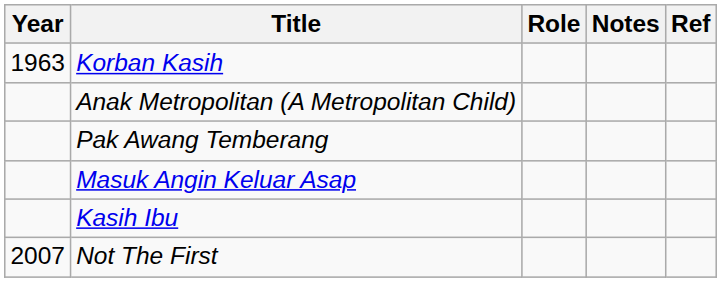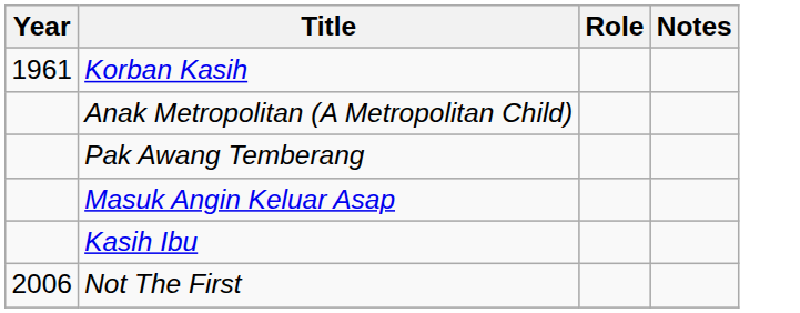- column: Ref
Korban Kasih | Year: 1963 -> 1961
Not The First | Year: 2007 -> 2006
